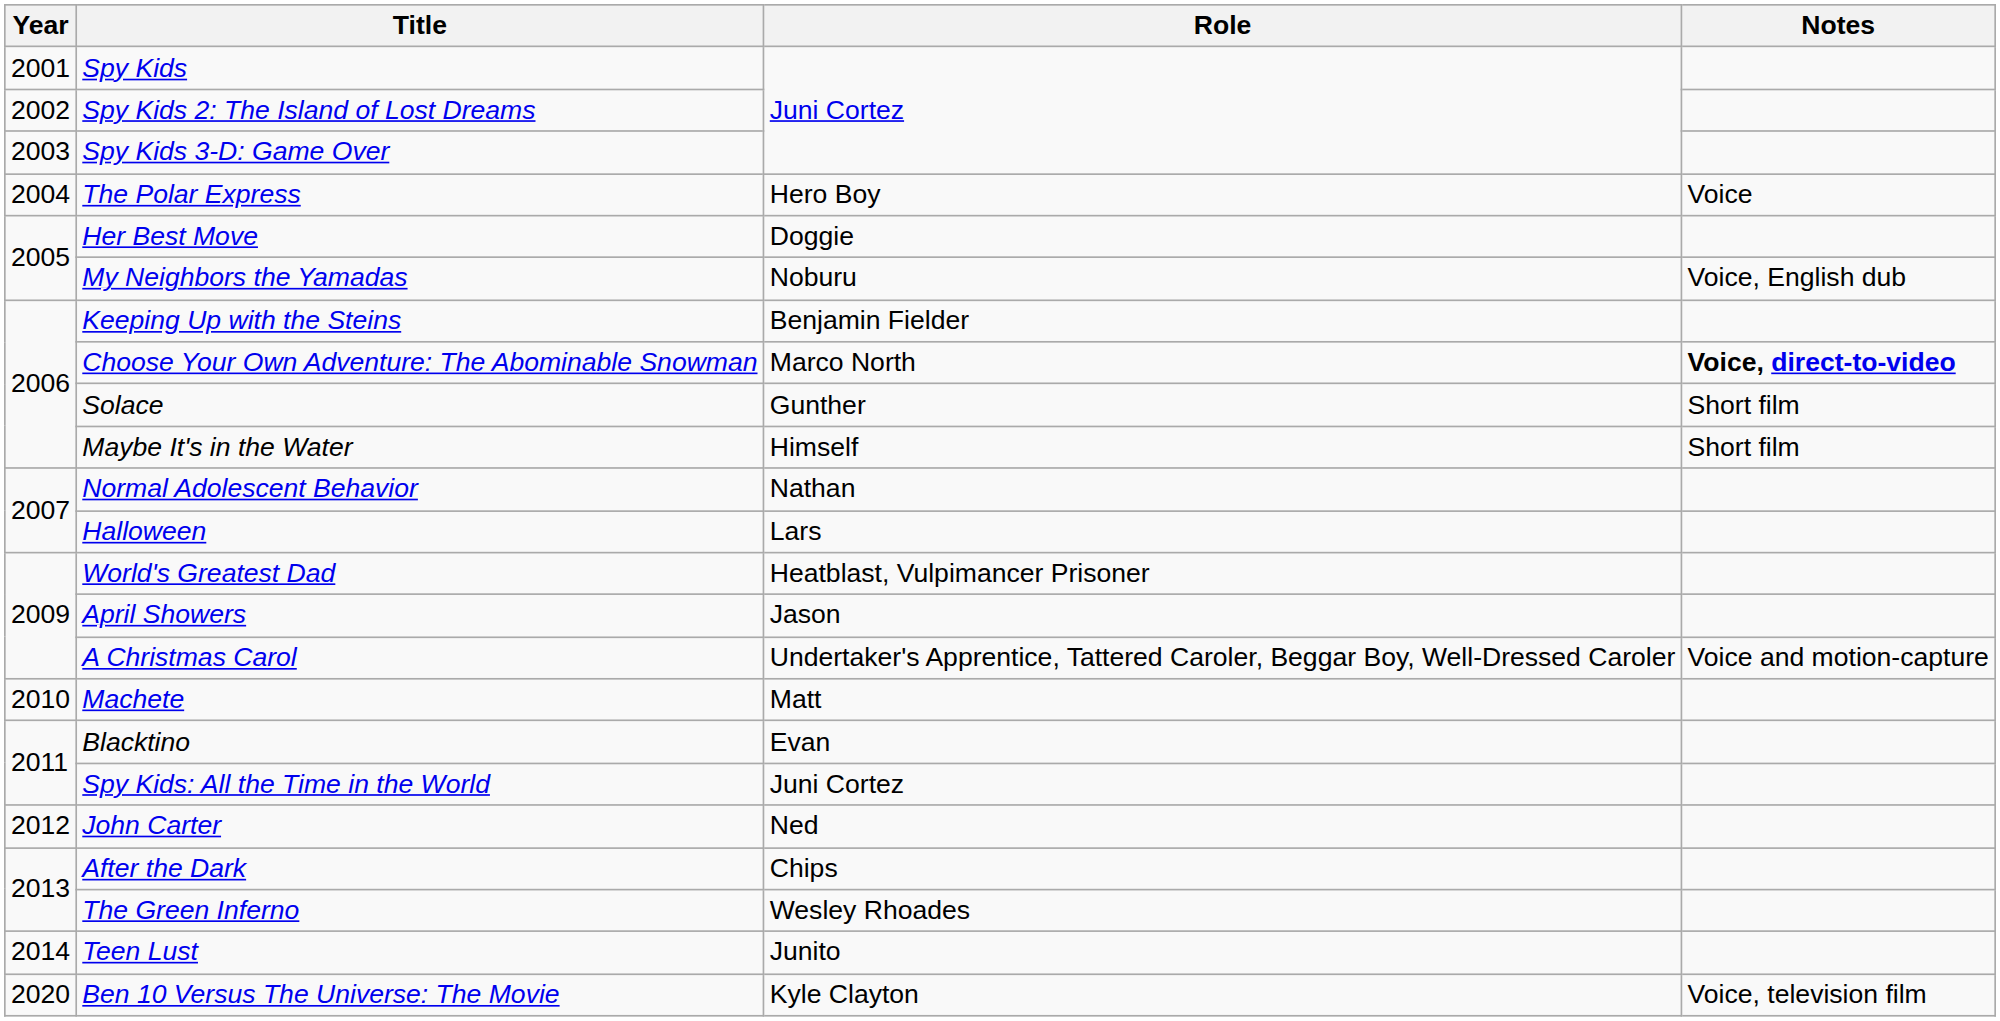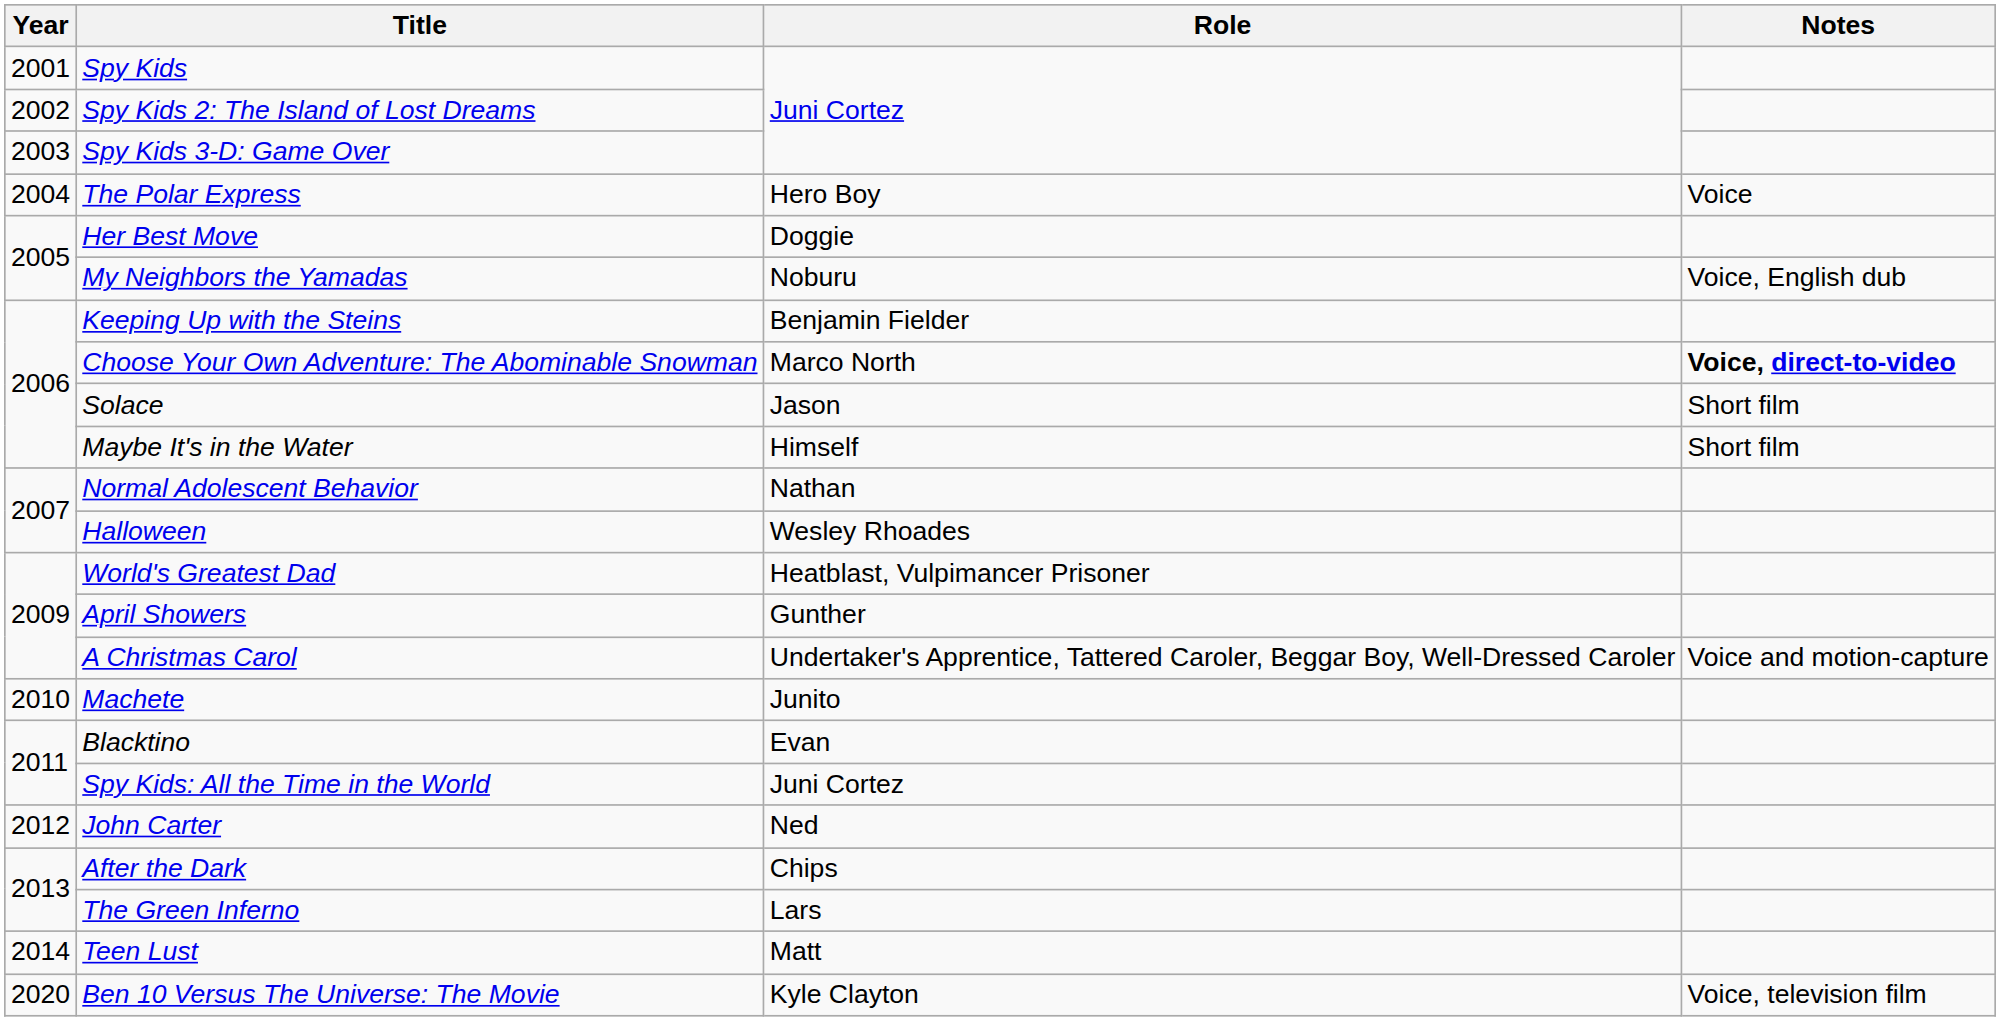Solace | Role: Gunther -> Jason
Halloween | Role: Lars -> Wesley Rhoades
April Showers | Role: Jason -> Gunther
Machete | Role: Matt -> Junito
The Green Inferno | Role: Wesley Rhoades -> Lars
Teen Lust | Role: Junito -> Matt
